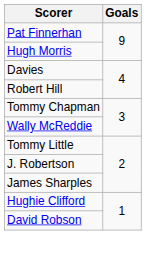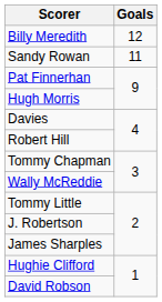+ row: Billy Meredith | 12
+ row: Sandy Rowan | 11
